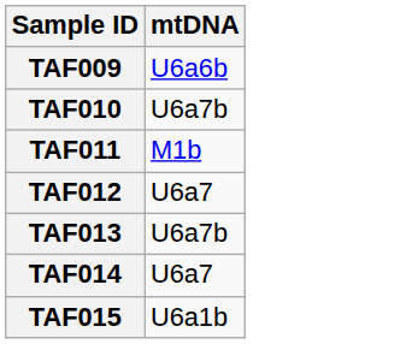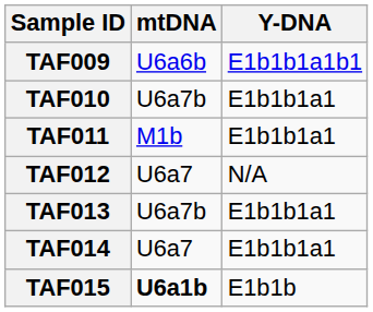+ column: Y-DNA | E1b1b1a1b1 | E1b1b1a1 | E1b1b1a1 | N/A | E1b1b1a1 | E1b1b1a1 | E1b1b
TAF015 | mtDNA: normal -> bold
